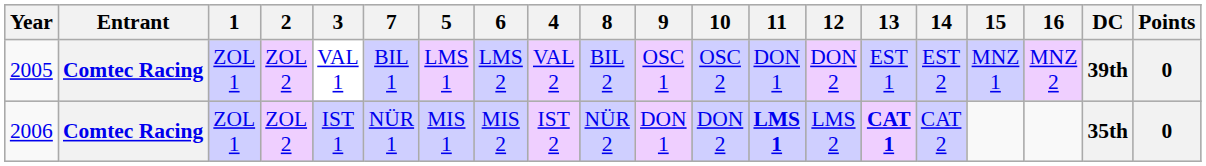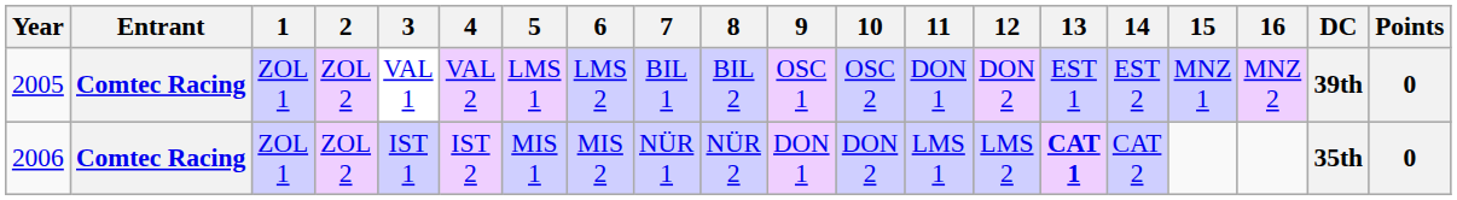columns swapped: 4 <-> 7
2006 | 11: bold -> normal
